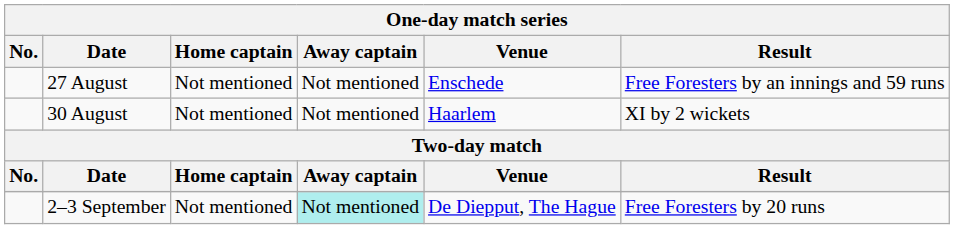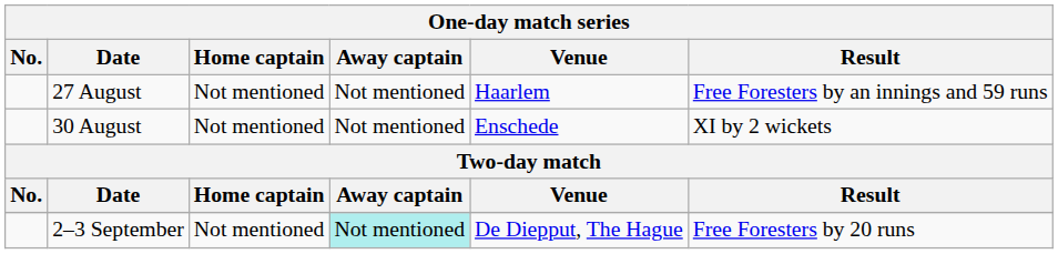27 August | Venue: Enschede -> Haarlem
30 August | Venue: Haarlem -> Enschede
